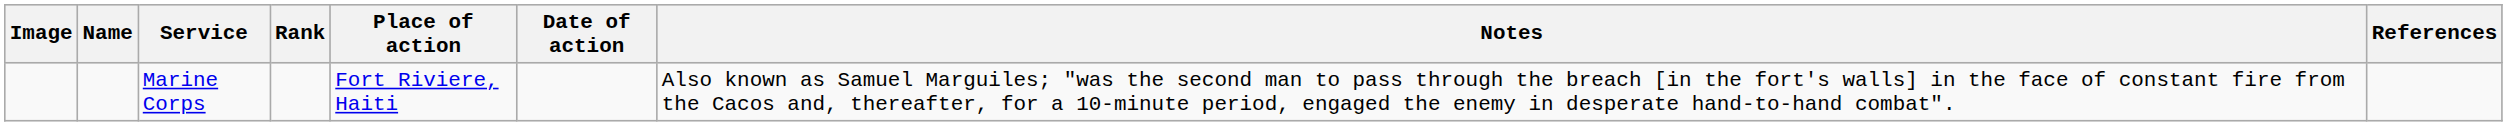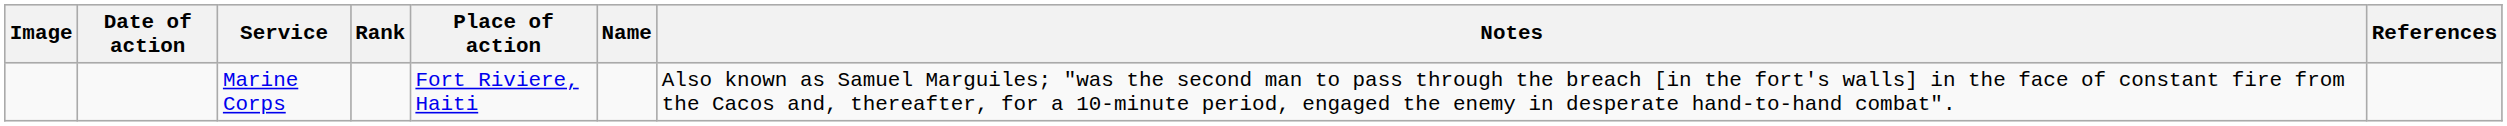columns swapped: Name <-> Date of action
